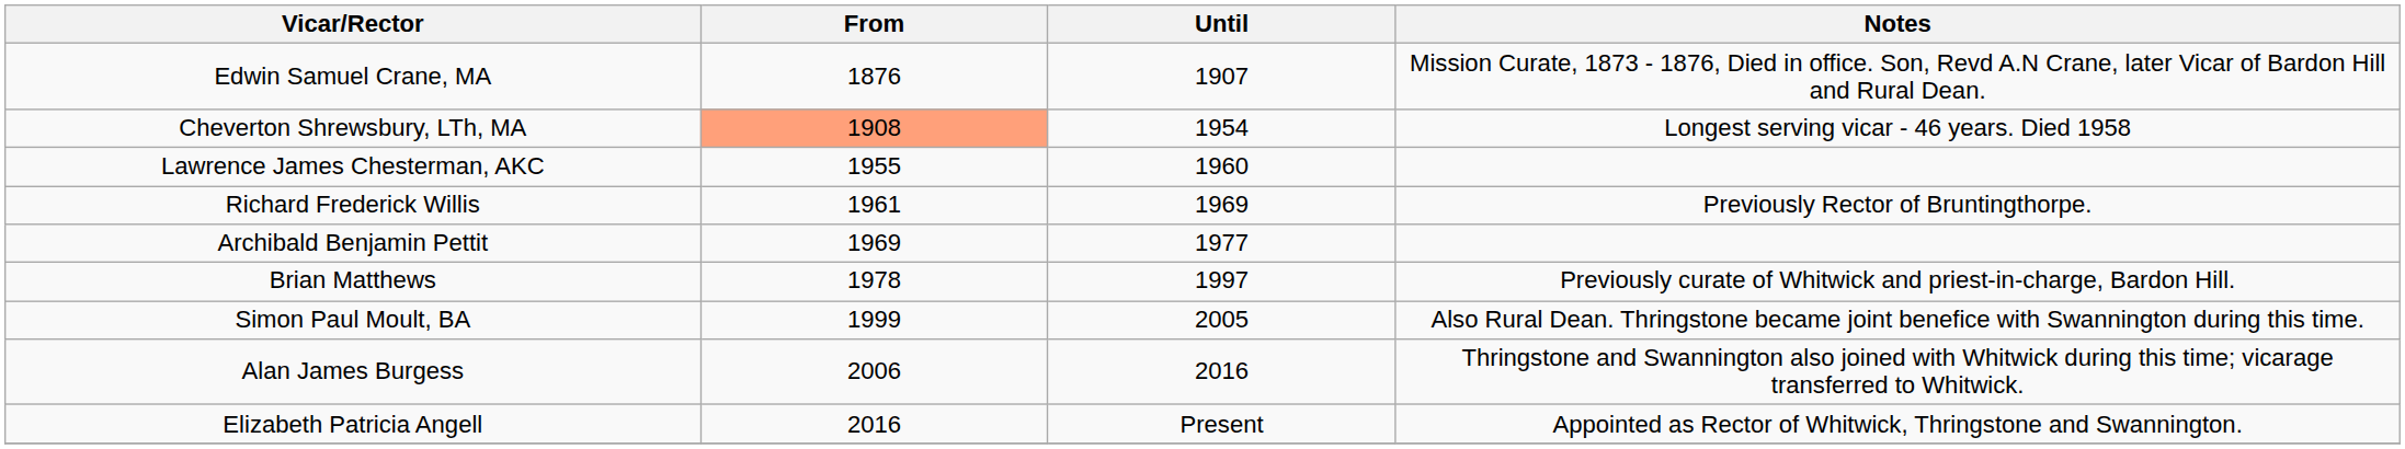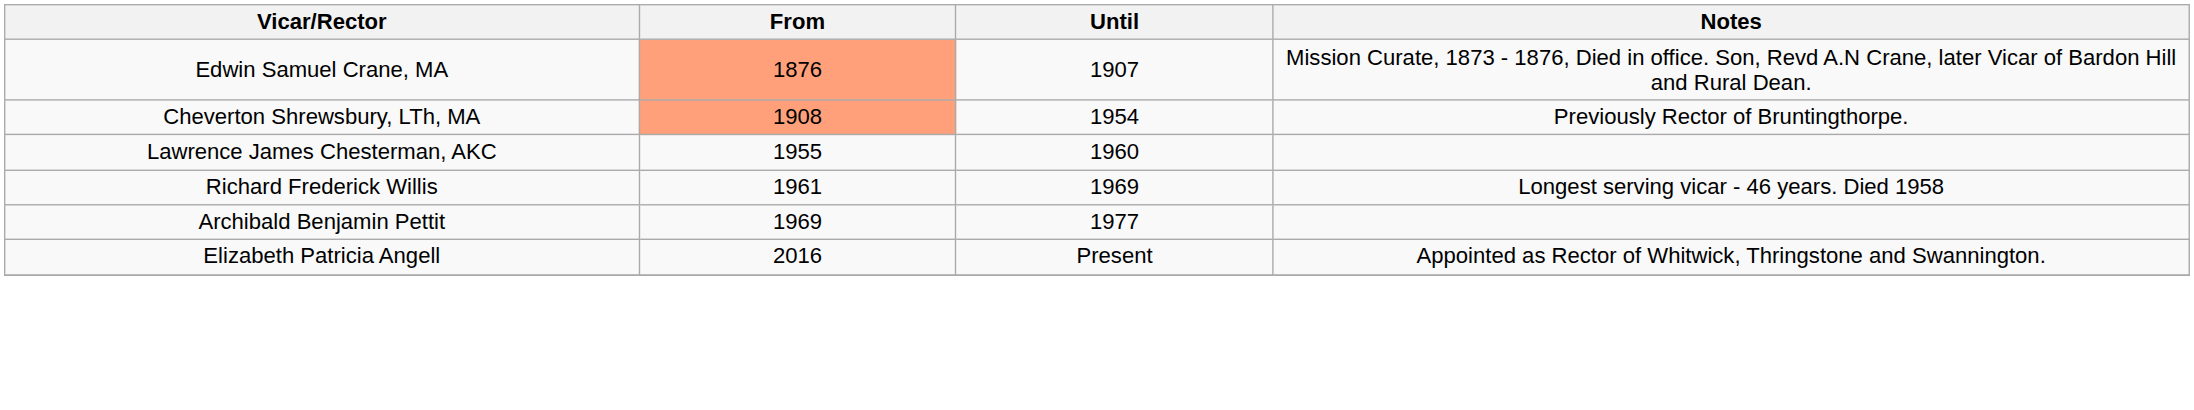Edwin Samuel Crane, MA | From: no background -> lightsalmon background
Cheverton Shrewsbury, LTh, MA | Notes: Longest serving vicar - 46 years. Died 1958 -> Previously Rector of Bruntingthorpe.
Richard Frederick Willis | Notes: Previously Rector of Bruntingthorpe. -> Longest serving vicar - 46 years. Died 1958
- row: Brian Matthews | 1978 | 1997 | Previously curate of Whitwick and priest-in-charge, Bardon Hill.
- row: Simon Paul Moult, BA | 1999 | 2005 | Also Rural Dean. Thringstone became joint benefice with Swannington during this time.
- row: Alan James Burgess | 2006 | 2016 | Thringstone and Swannington also joined with Whitwick during this time; vicarage transferred to Whitwick.
